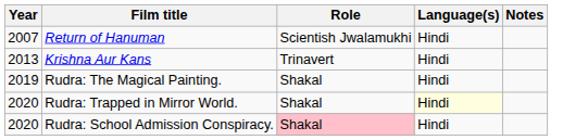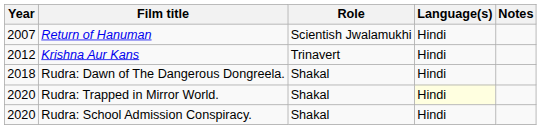Krishna Aur Kans | Year: 2013 -> 2012
+ row: 2018 | Rudra: Dawn of The Dangerous Dongreela. | Shakal | Hindi
- row: 2019 | Rudra: The Magical Painting. | Shakal | Hindi
Rudra: School Admission Conspiracy. | Role: pink background -> no background
